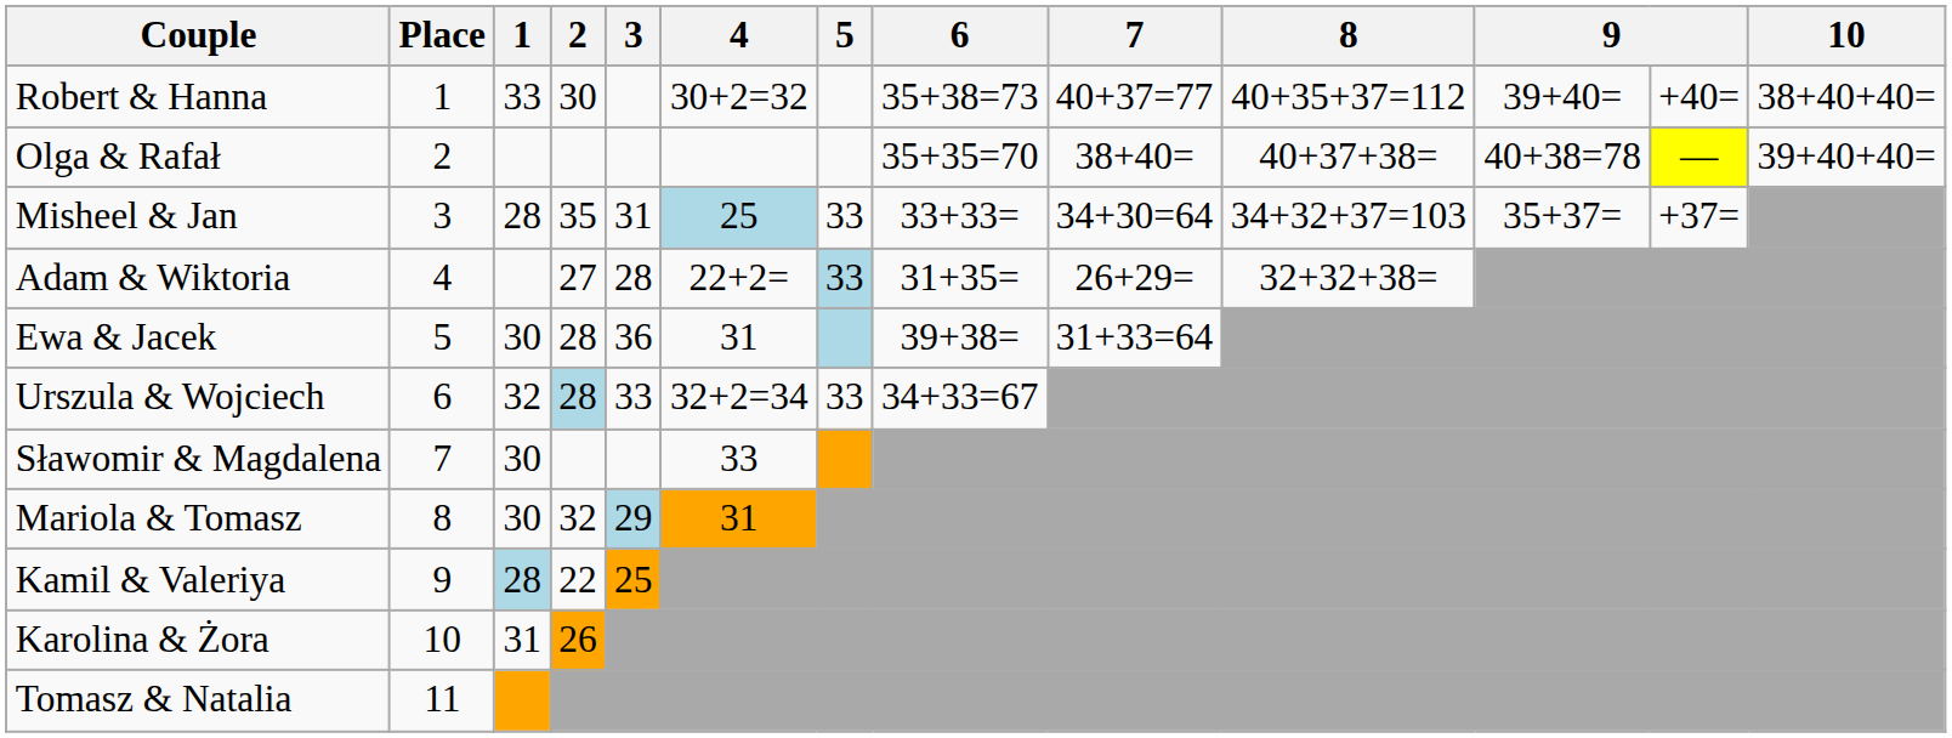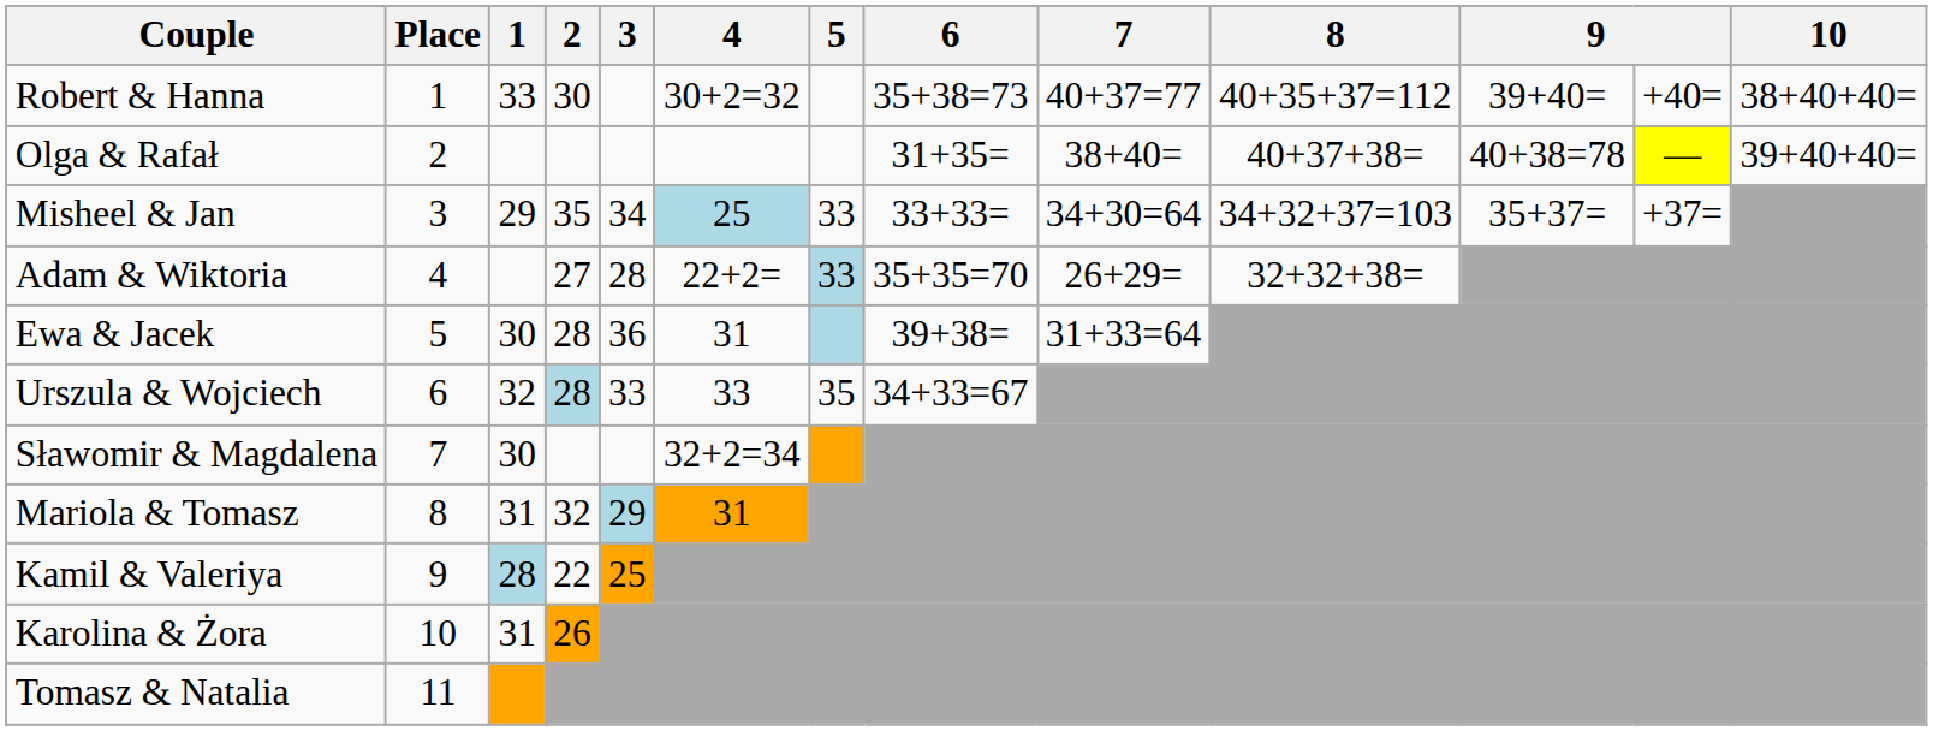Olga & Rafał | 6: 35+35=70 -> 31+35=
Misheel & Jan | 1: 28 -> 29
Misheel & Jan | 3: 31 -> 34
Adam & Wiktoria | 6: 31+35= -> 35+35=70
Urszula & Wojciech | 4: 32+2=34 -> 33
Urszula & Wojciech | 5: 33 -> 35
Sławomir & Magdalena | 4: 33 -> 32+2=34
Mariola & Tomasz | 1: 30 -> 31
